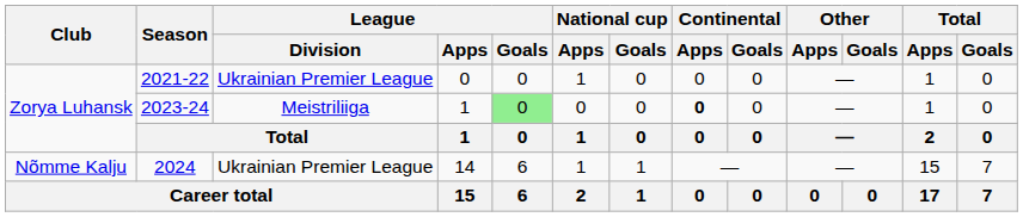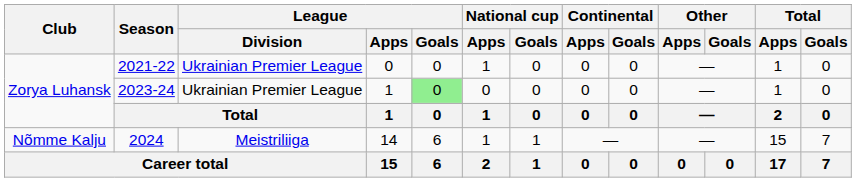2023-24 | League / Division: Meistriliiga -> Ukrainian Premier League
2023-24 | Continental / Apps: bold -> normal
2024 | League / Division: Ukrainian Premier League -> Meistriliiga
